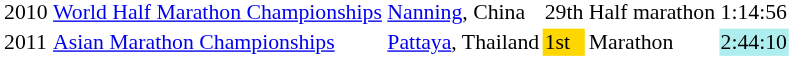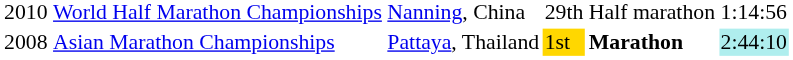Asian Marathon Championships | column 1: 2011 -> 2008
Asian Marathon Championships | column 5: normal -> bold
